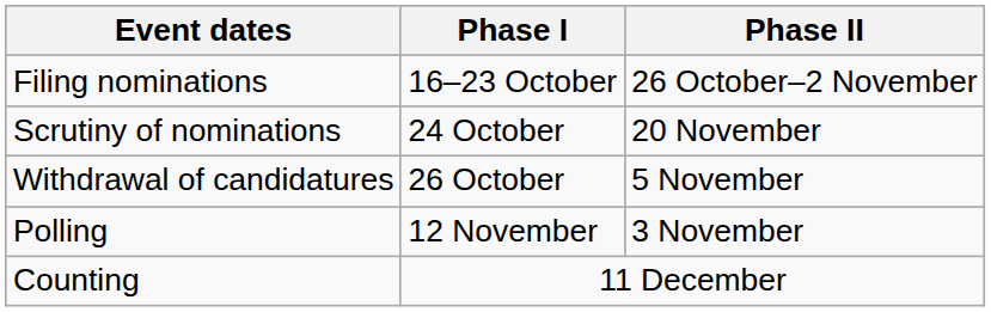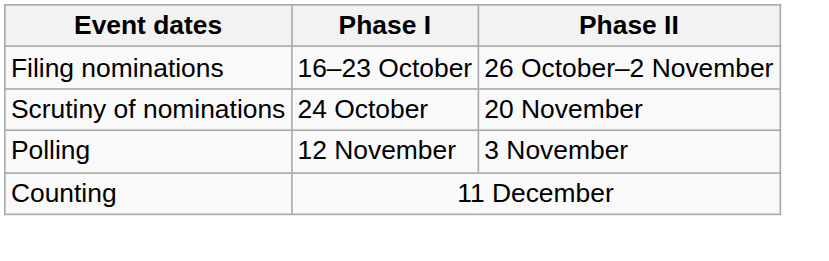- row: Withdrawal of candidatures | 26 October | 5 November
